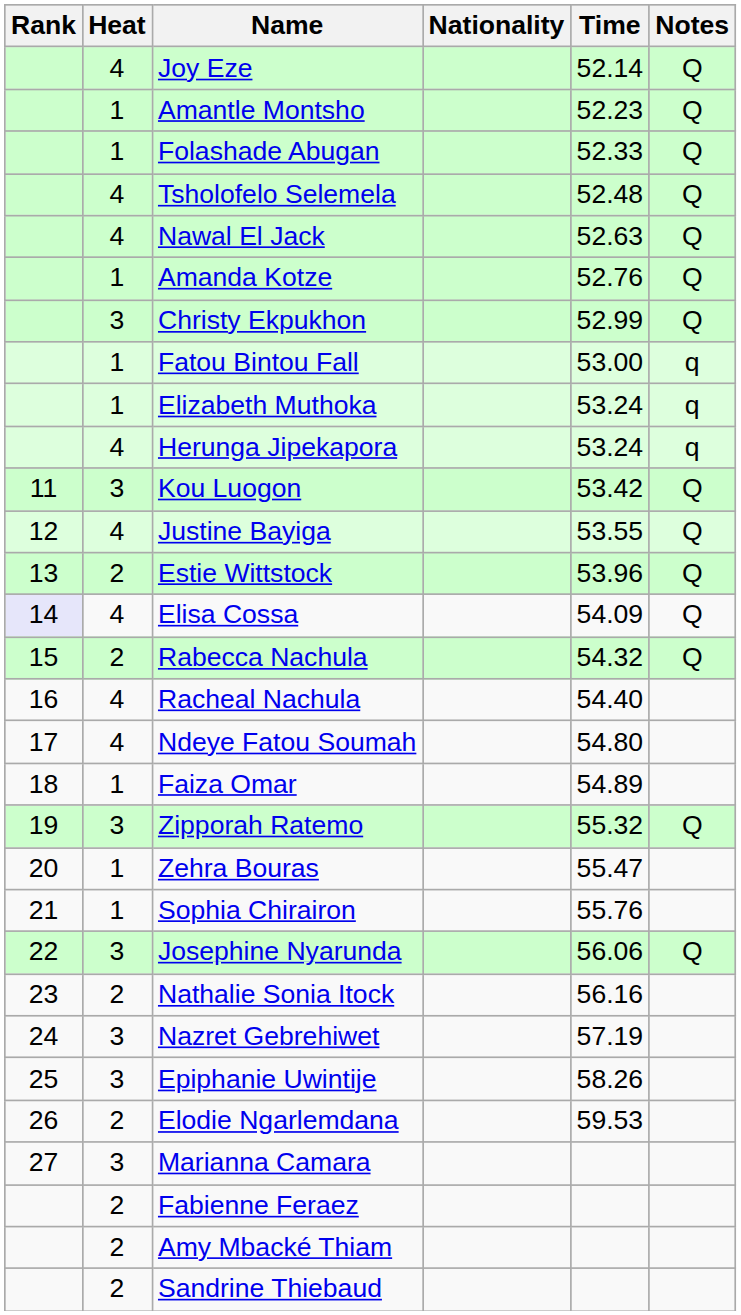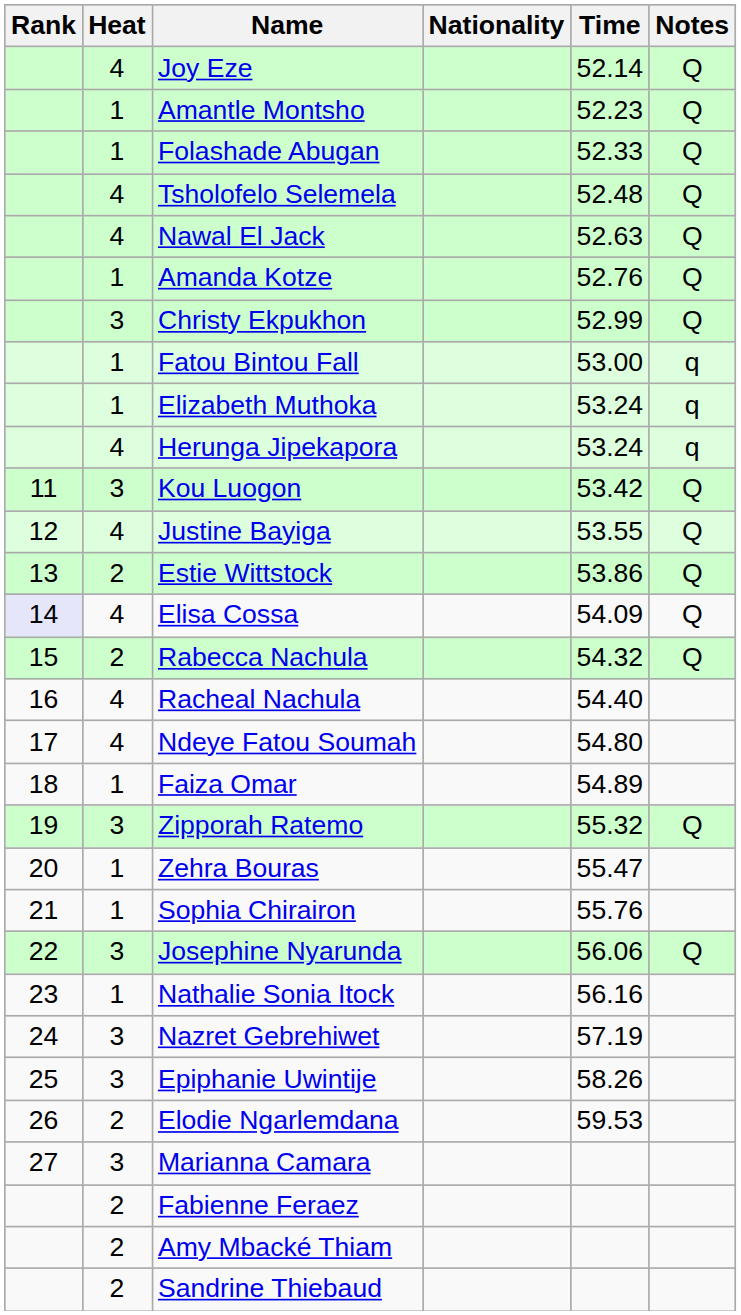Estie Wittstock | Time: 53.96 -> 53.86
Nathalie Sonia Itock | Heat: 2 -> 1
